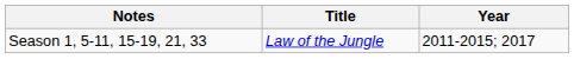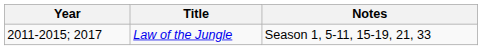columns swapped: Year <-> Notes
